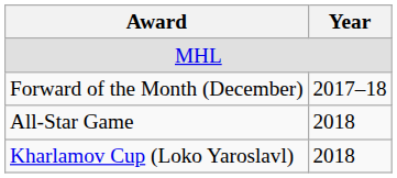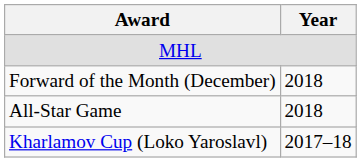Forward of the Month (December) | Year: 2017–18 -> 2018
Kharlamov Cup (Loko Yaroslavl) | Year: 2018 -> 2017–18
